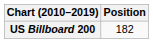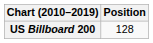US Billboard 200 | Position: 182 -> 128
